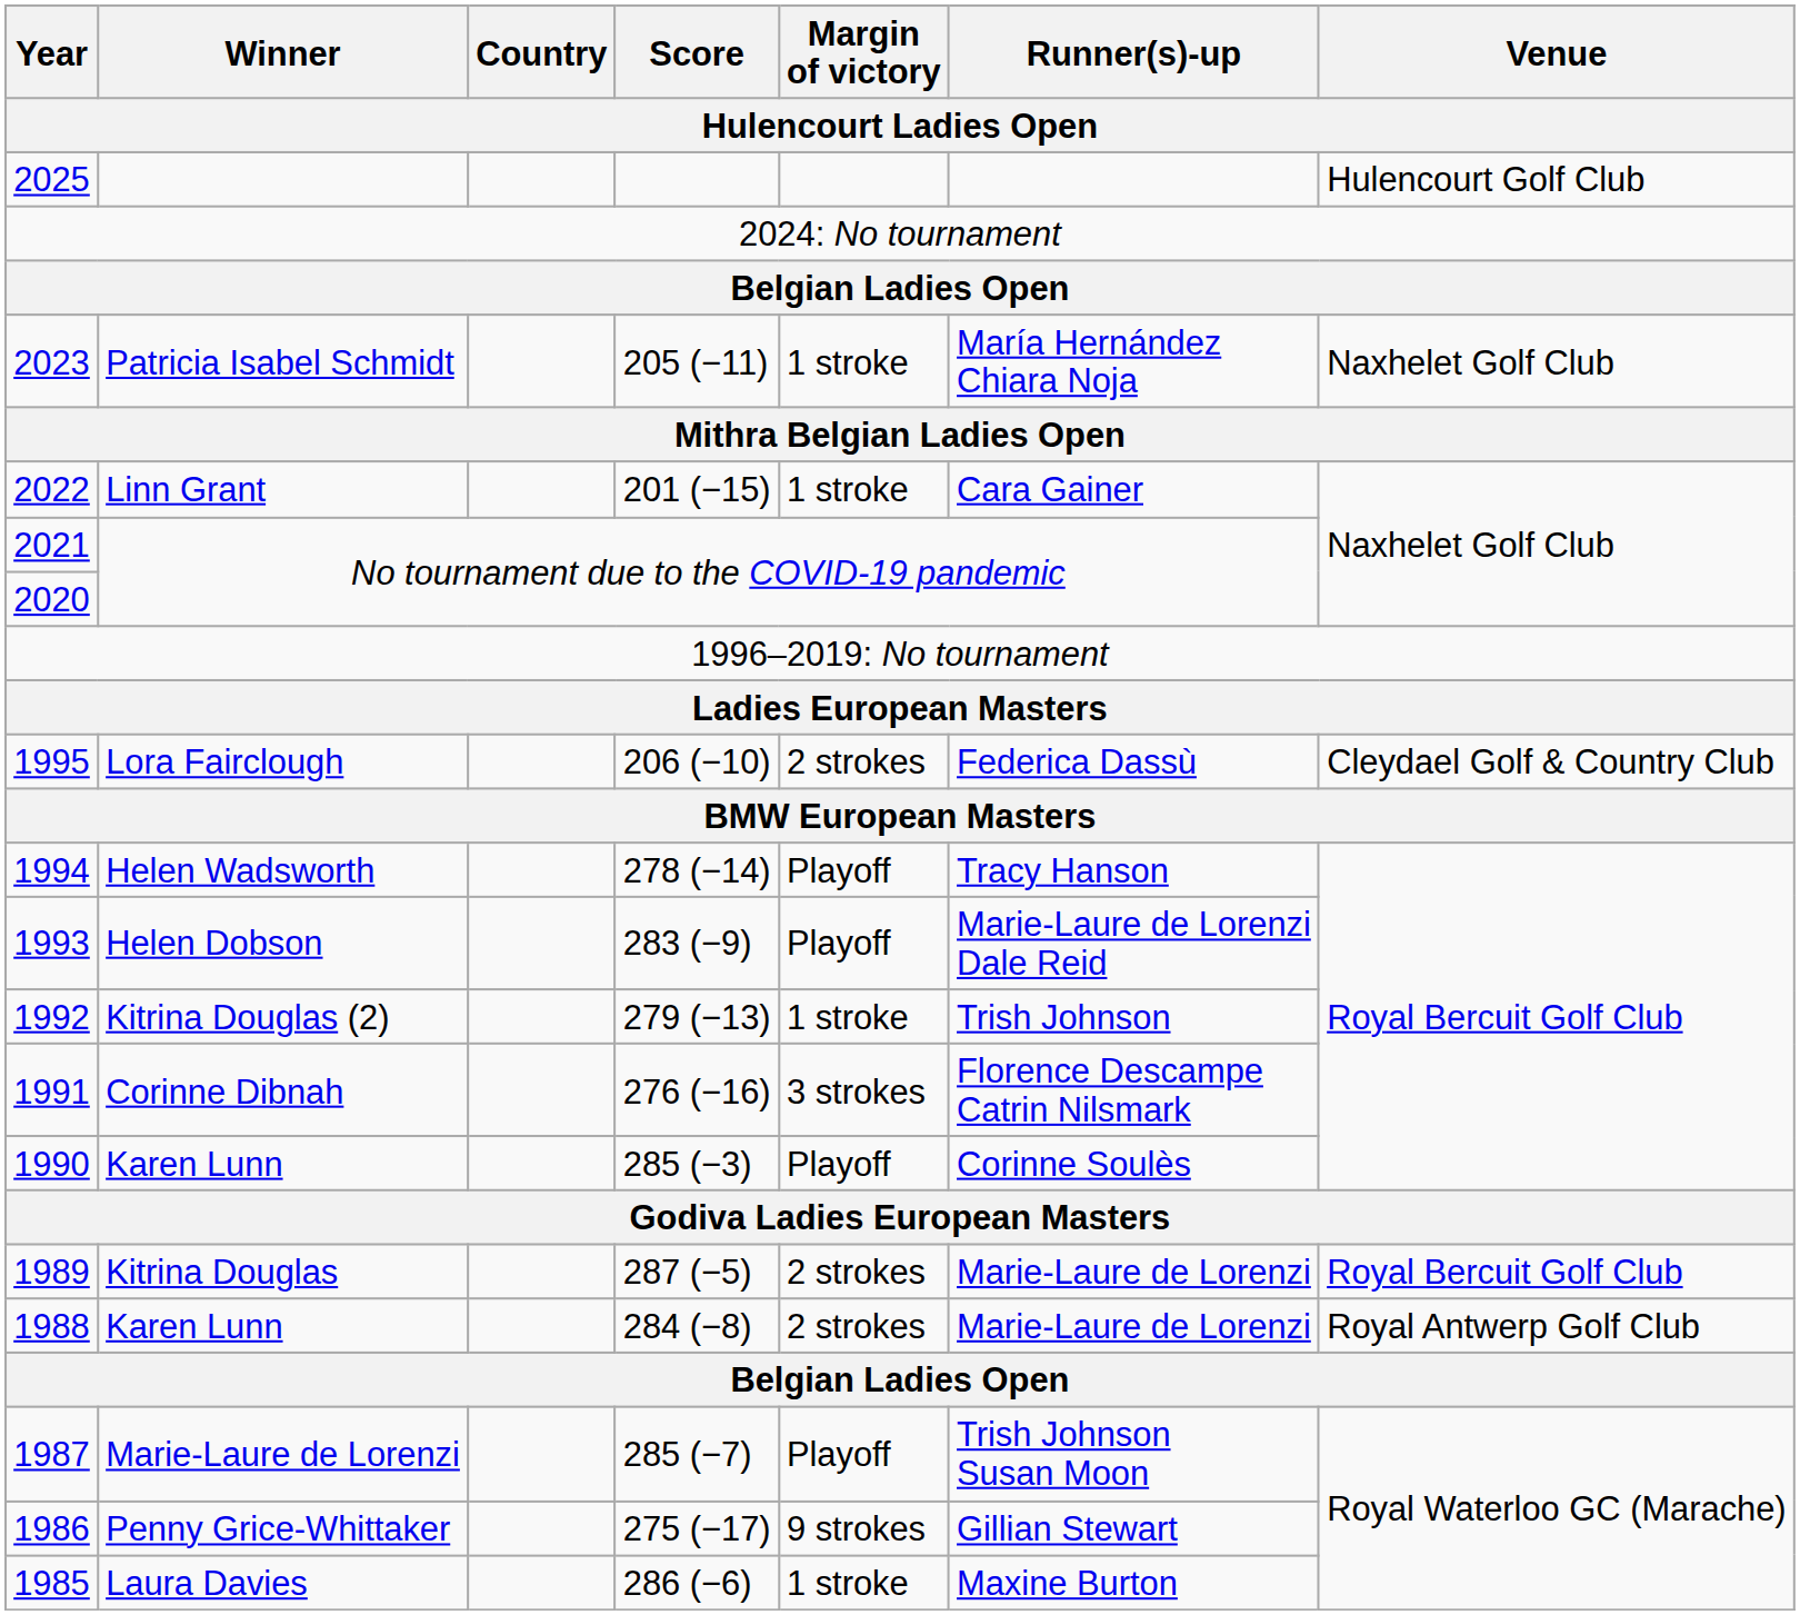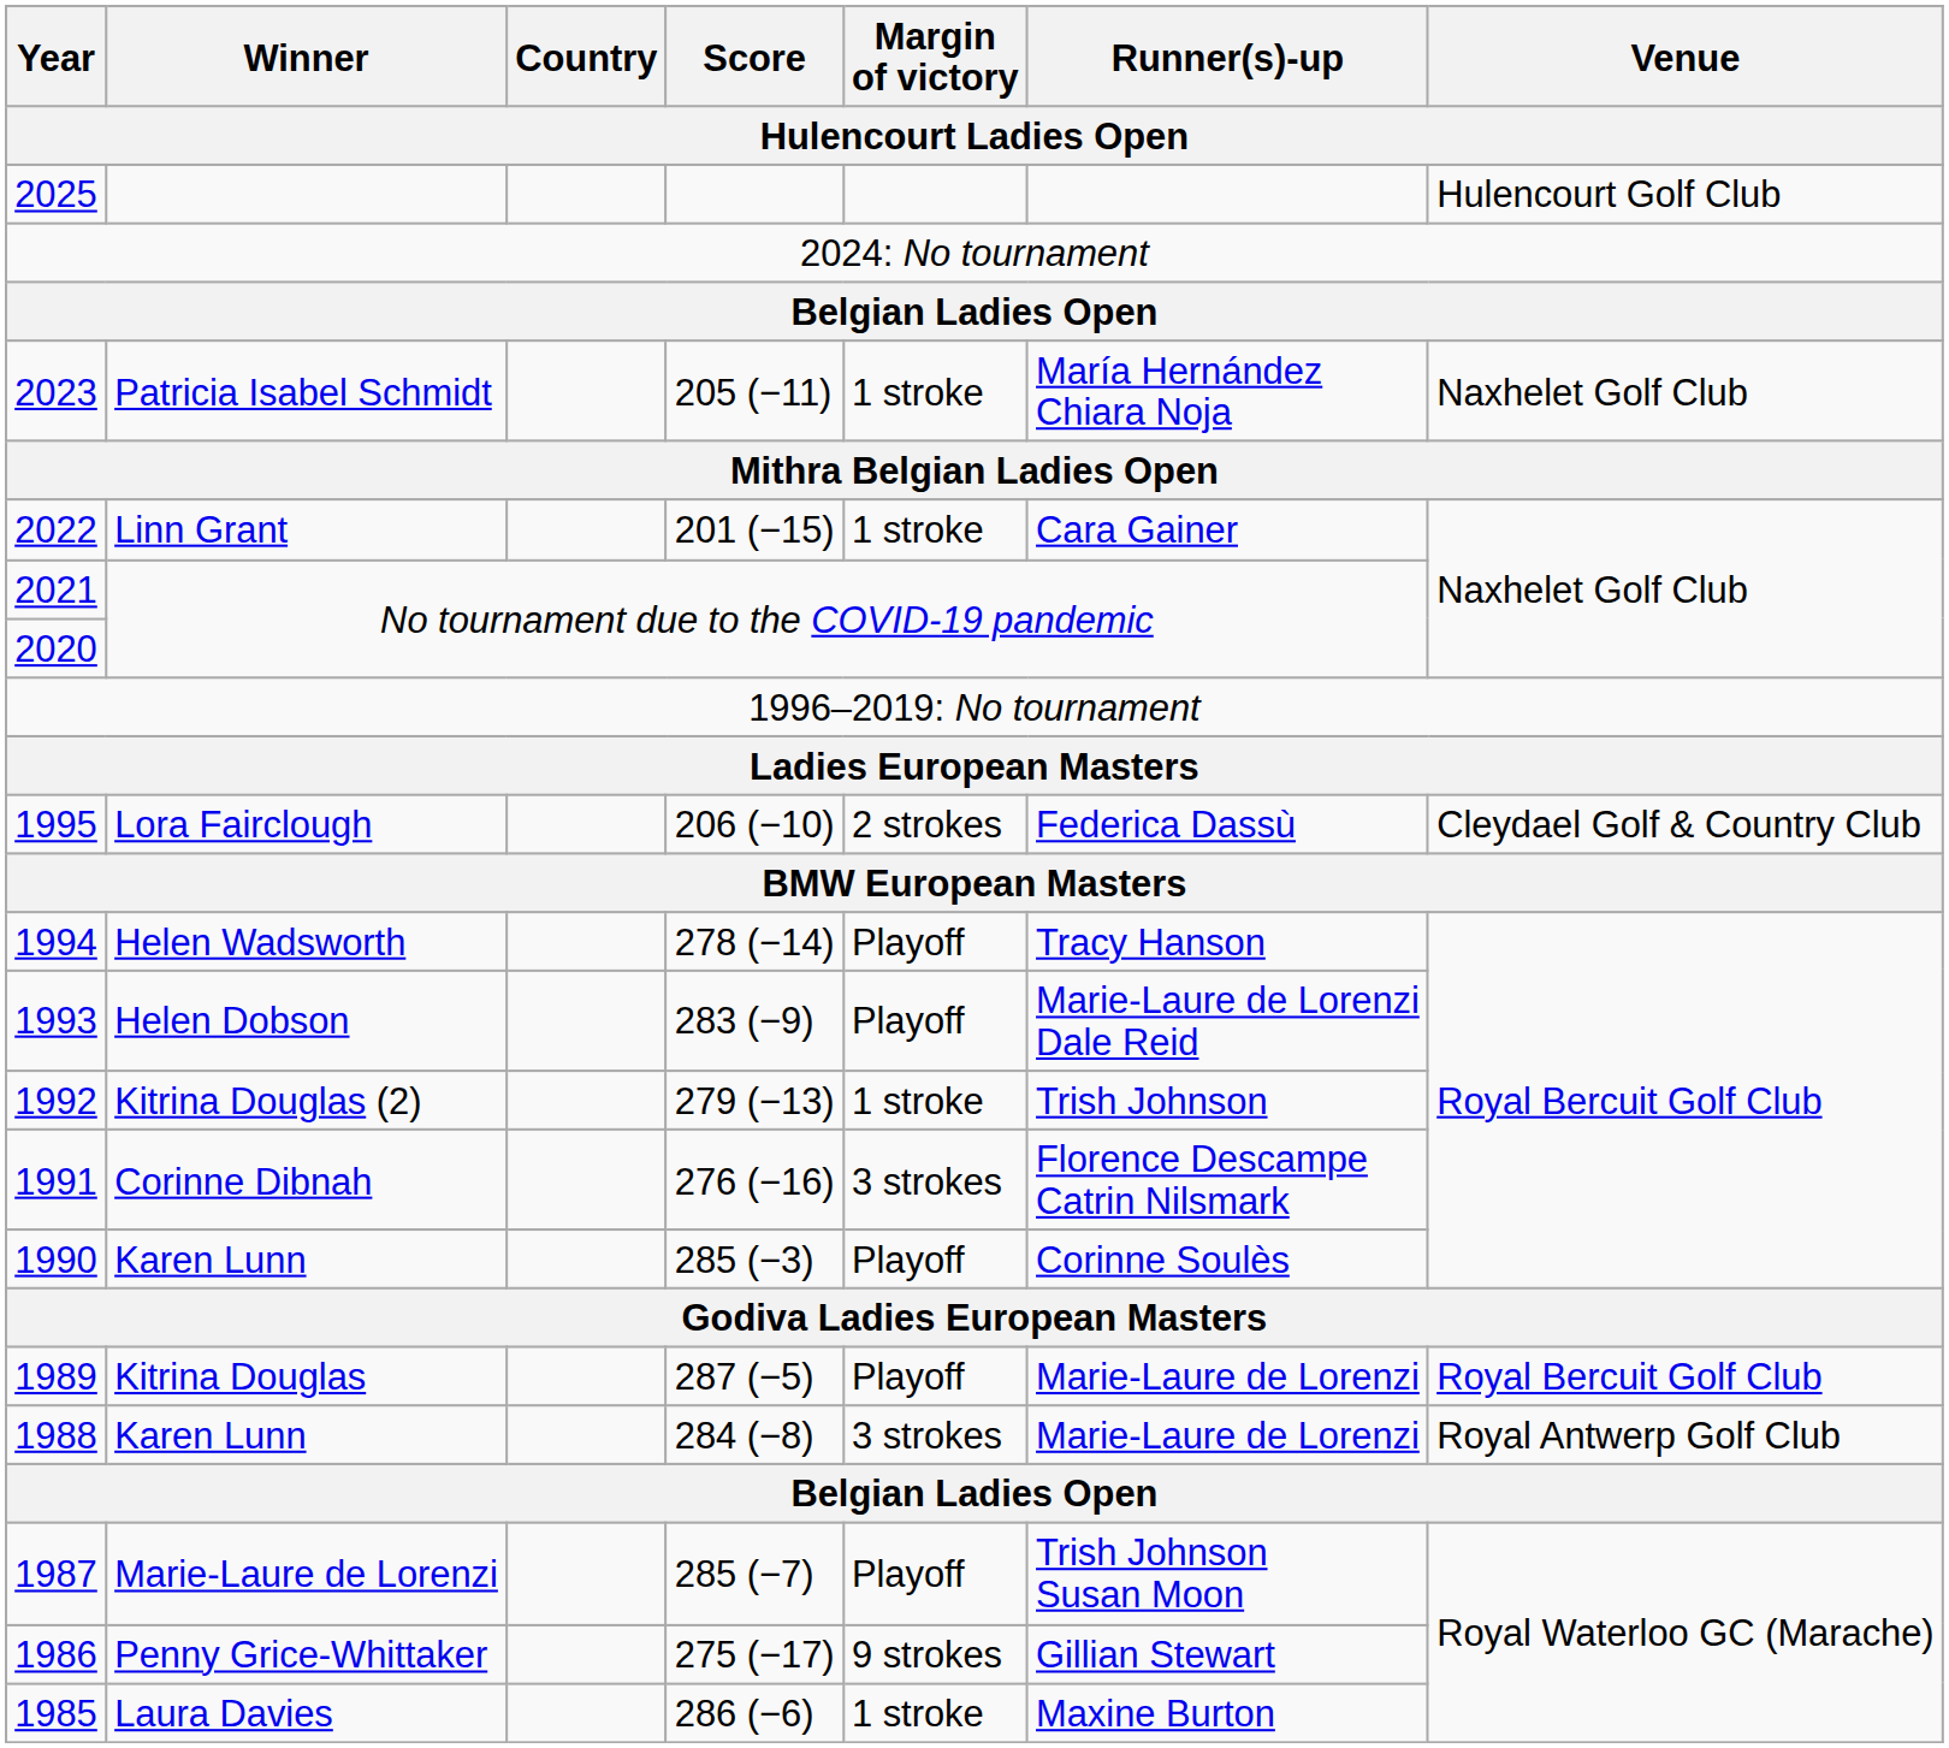1989 | Margin of victory: 2 strokes -> Playoff
1988 | Margin of victory: 2 strokes -> 3 strokes
